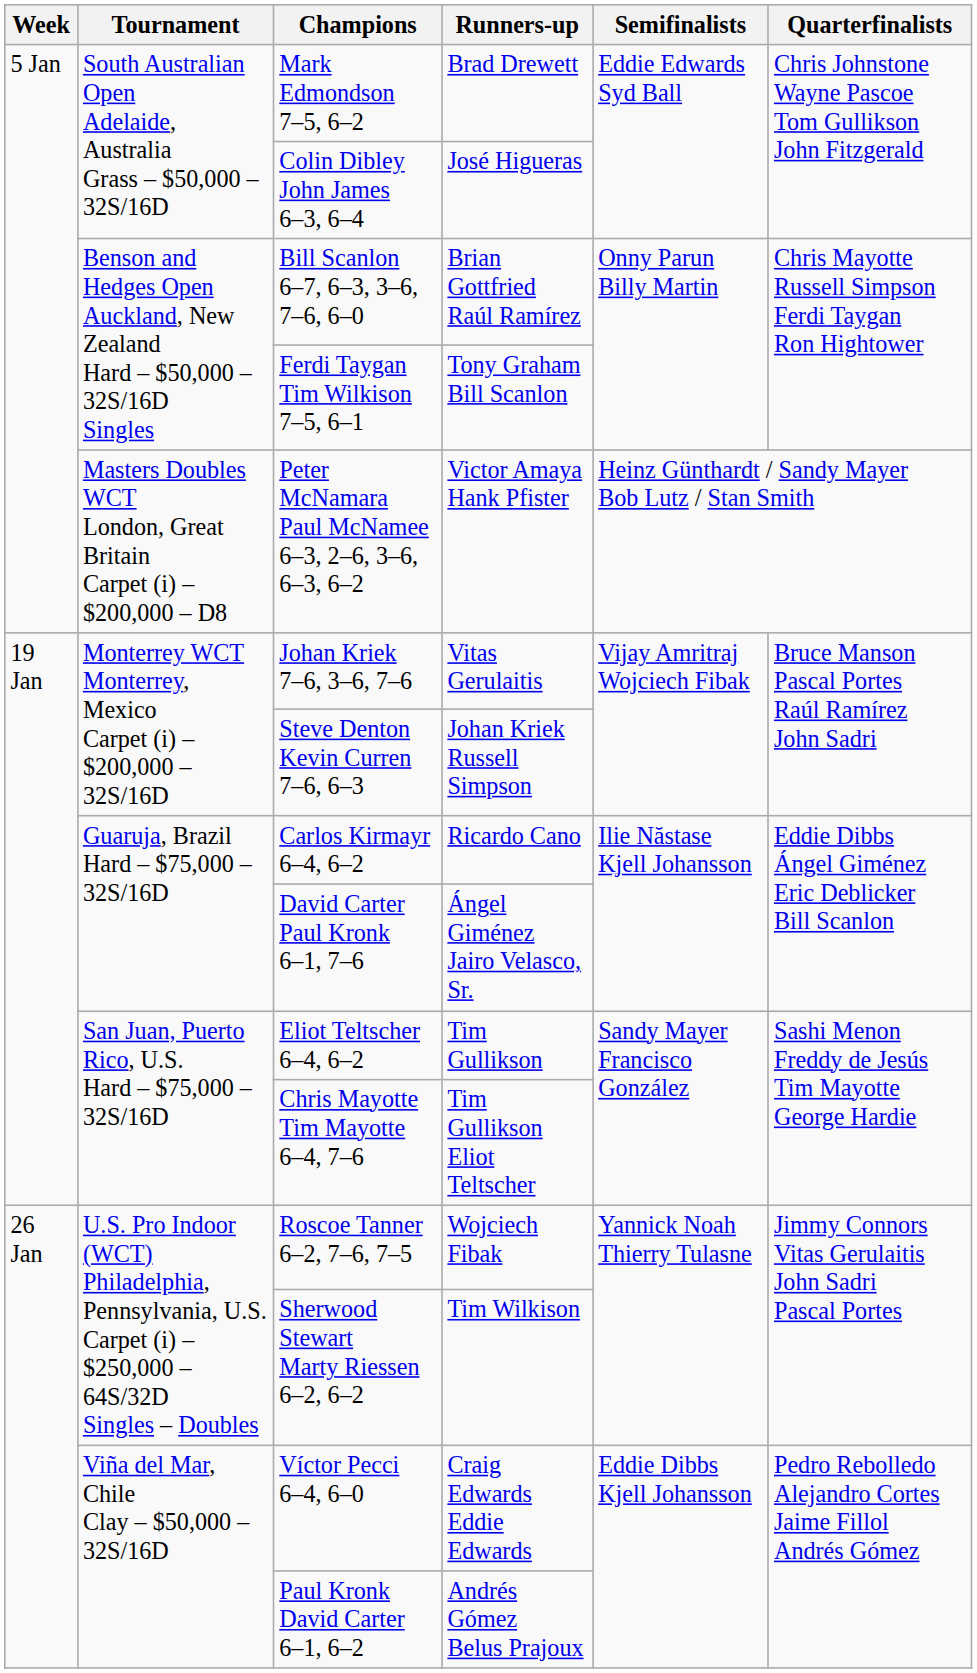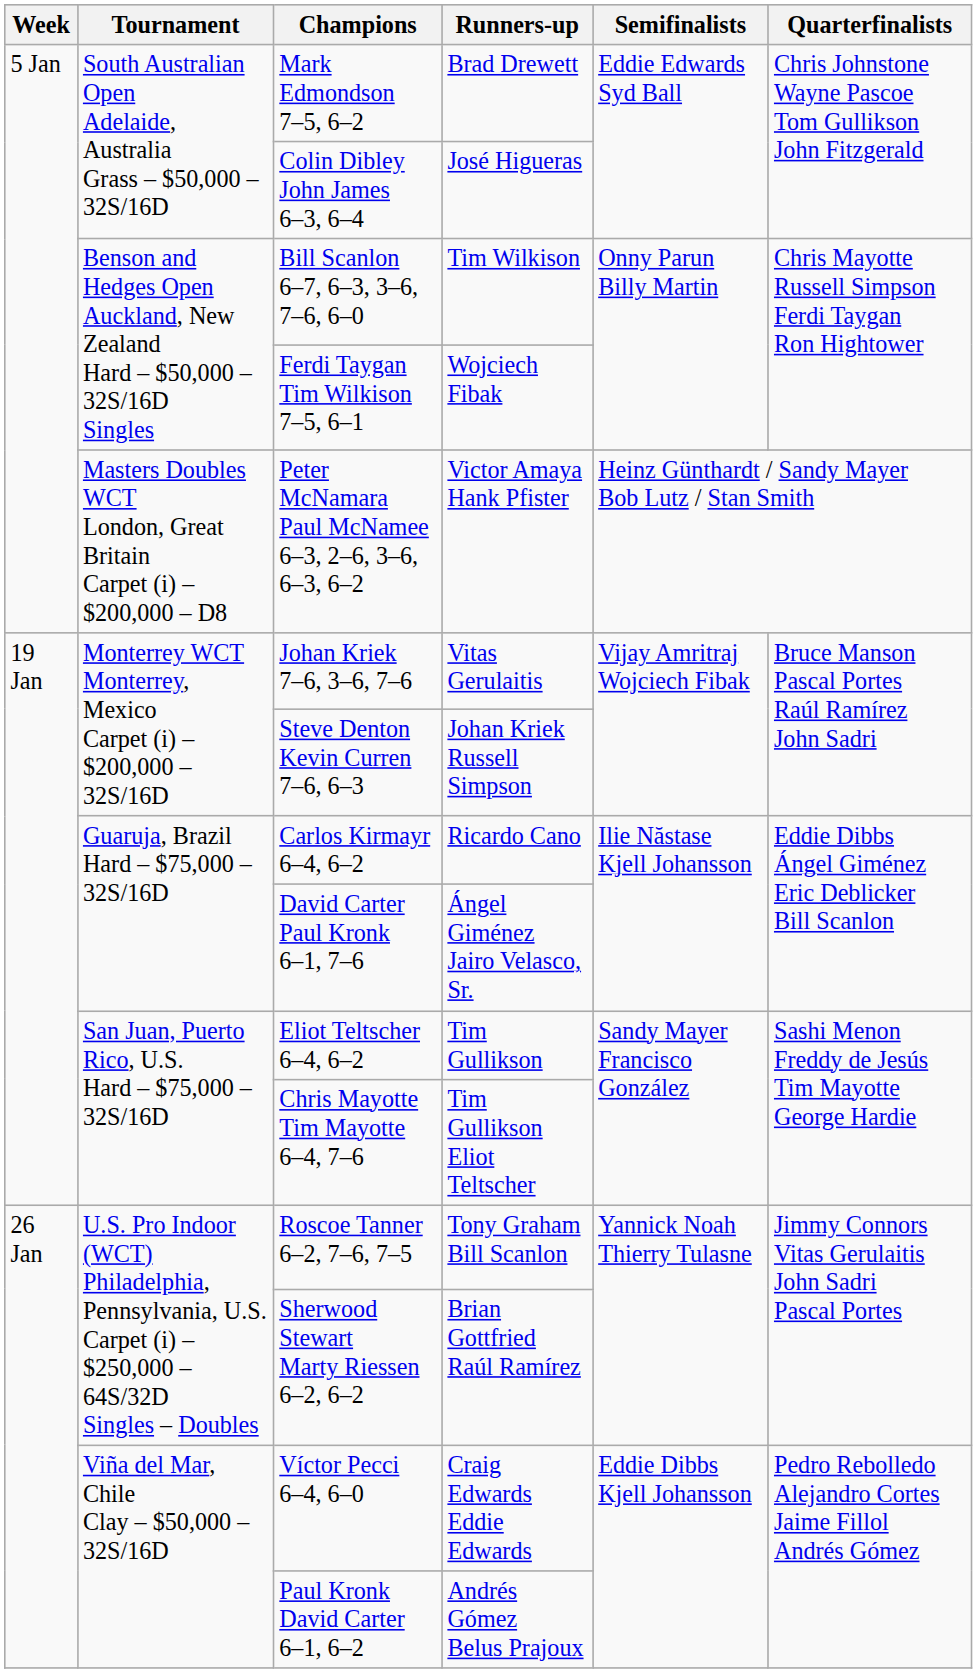Bill Scanlon 6–7, 6–3, 3–6, 7–6, 6–0 | Runners-up: Brian Gottfried Raúl Ramírez -> Tim Wilkison
Ferdi Taygan Tim Wilkison 7–5, 6–1 | Runners-up: Tony Graham Bill Scanlon -> Wojciech Fibak
Roscoe Tanner 6–2, 7–6, 7–5 | Runners-up: Wojciech Fibak -> Tony Graham Bill Scanlon
Sherwood Stewart Marty Riessen 6–2, 6–2 | Runners-up: Tim Wilkison -> Brian Gottfried Raúl Ramírez
